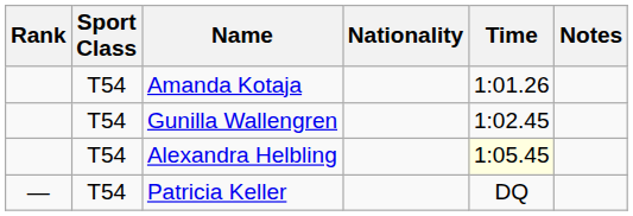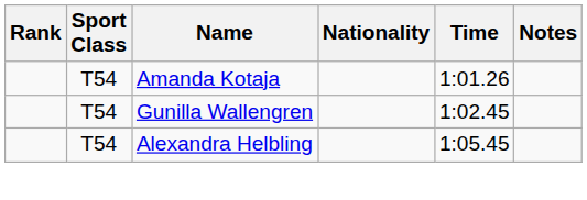Alexandra Helbling | Time: lightyellow background -> no background
- row: — | T54 | Patricia Keller | DQ
